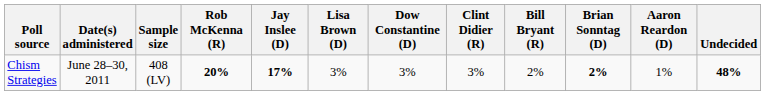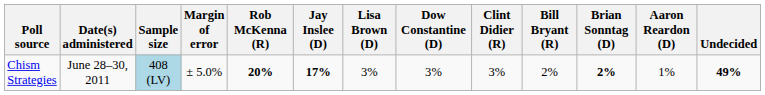+ column: Margin of error | ± 5.0%
Chism Strategies | Sample size: no background -> lightblue background
Chism Strategies | Undecided: 48% -> 49%
